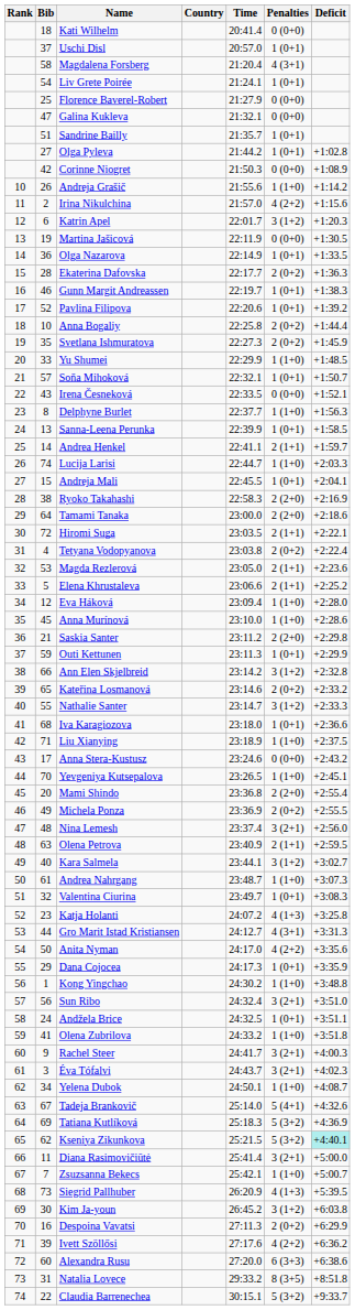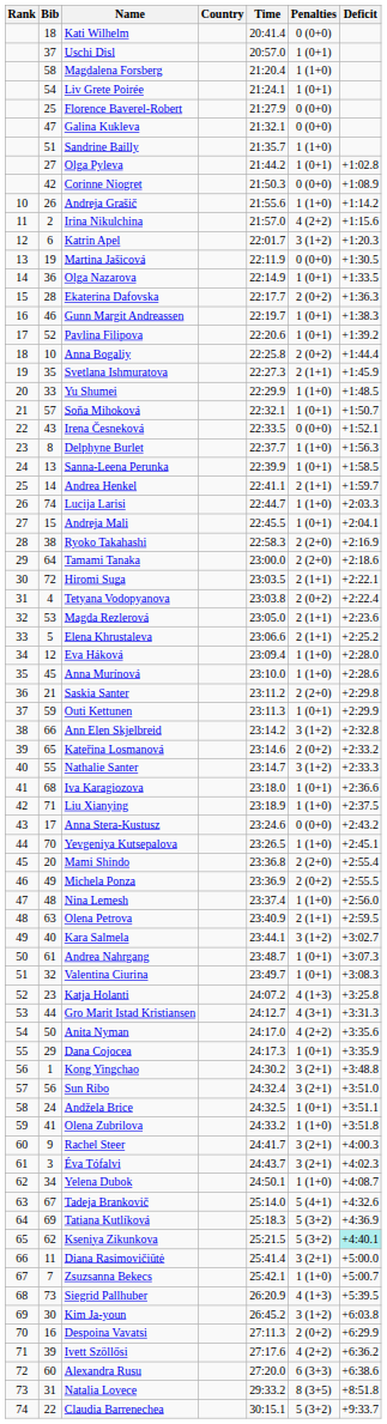Magdalena Forsberg | Penalties: 4 (3+1) -> 1 (1+0)
Sandrine Bailly | Penalties: 1 (0+1) -> 1 (1+0)
Svetlana Ishmuratova | Penalties: 2 (0+2) -> 2 (1+1)
Nina Lemesh | Penalties: 3 (2+1) -> 1 (1+0)
Andrea Nahrgang | Penalties: 1 (1+0) -> 1 (0+1)
Kong Yingchao | Penalties: 1 (1+0) -> 3 (2+1)
